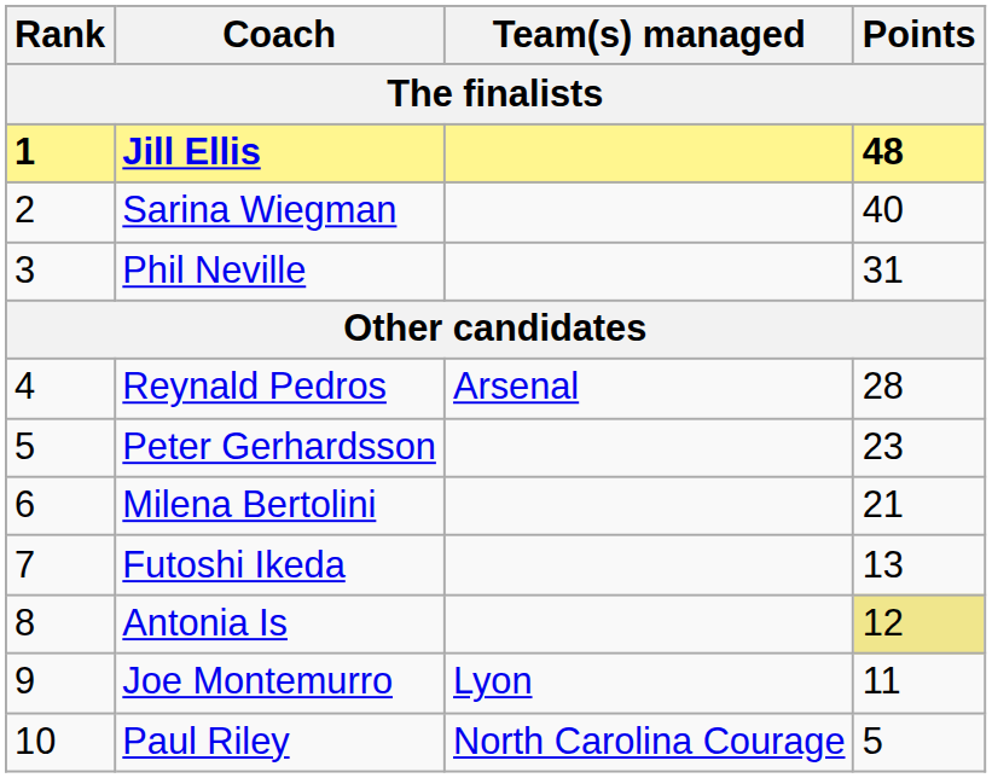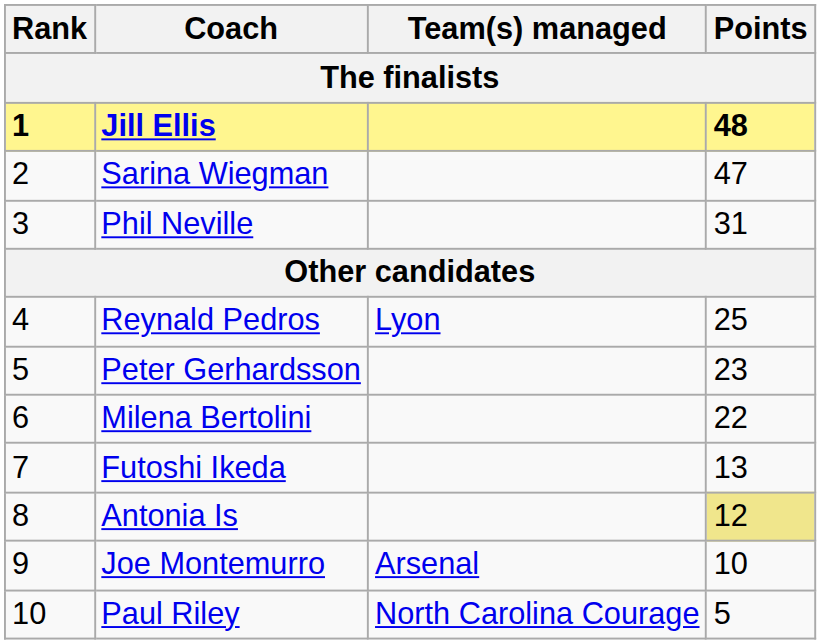Sarina Wiegman | Points: 40 -> 47
Reynald Pedros | Team(s) managed: Arsenal -> Lyon
Reynald Pedros | Points: 28 -> 25
Milena Bertolini | Points: 21 -> 22
Joe Montemurro | Team(s) managed: Lyon -> Arsenal
Joe Montemurro | Points: 11 -> 10
